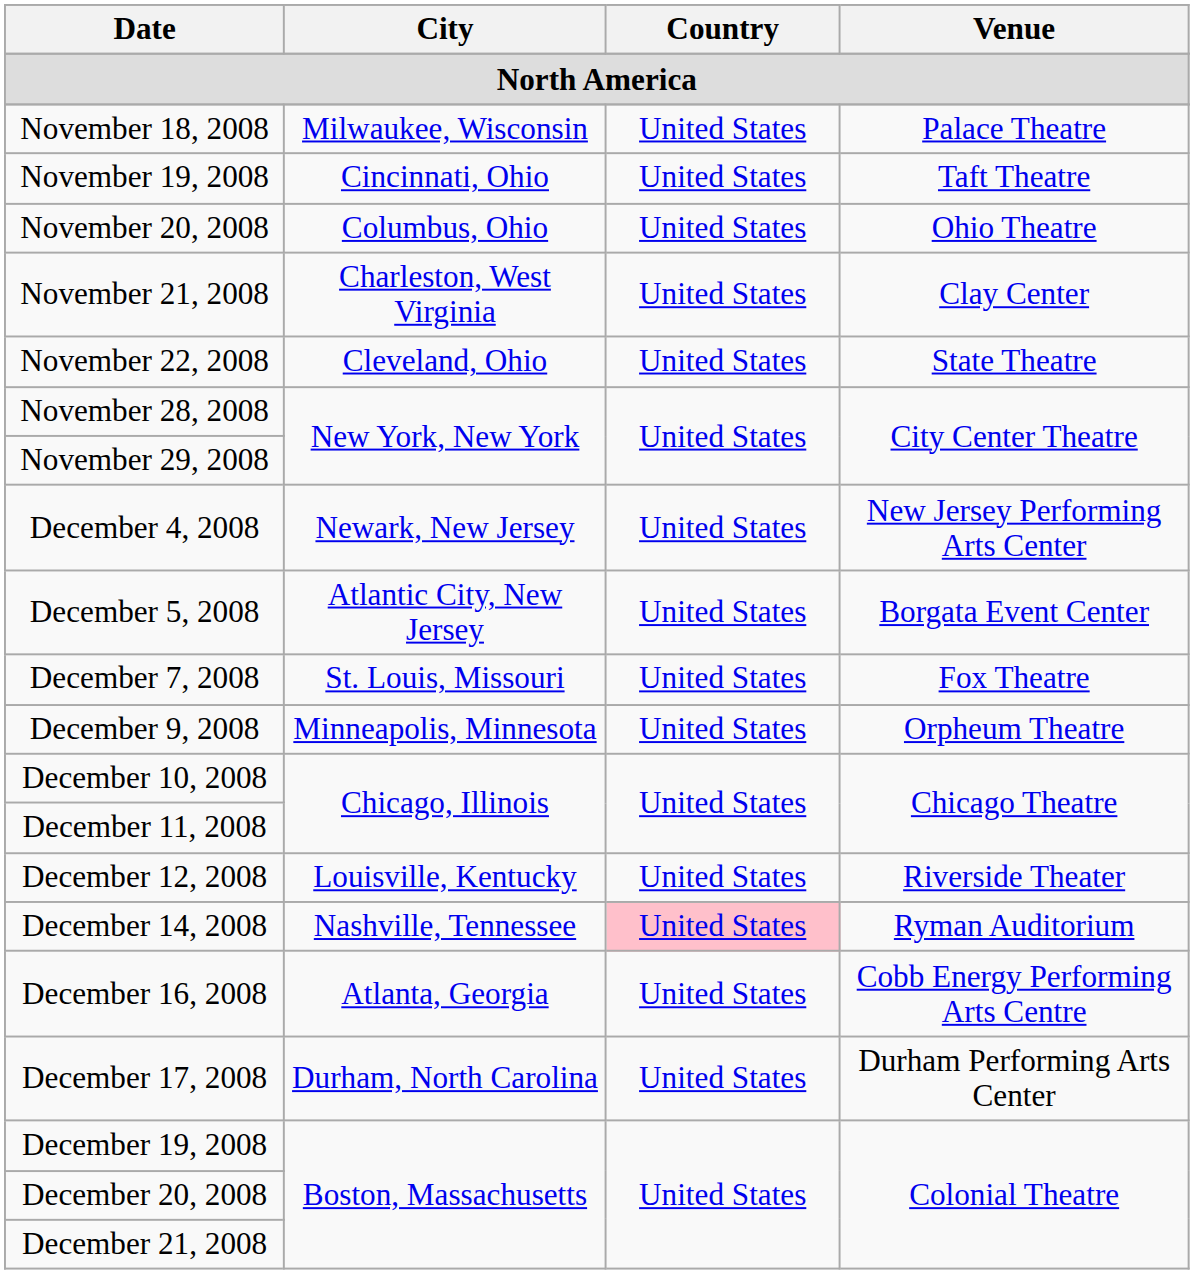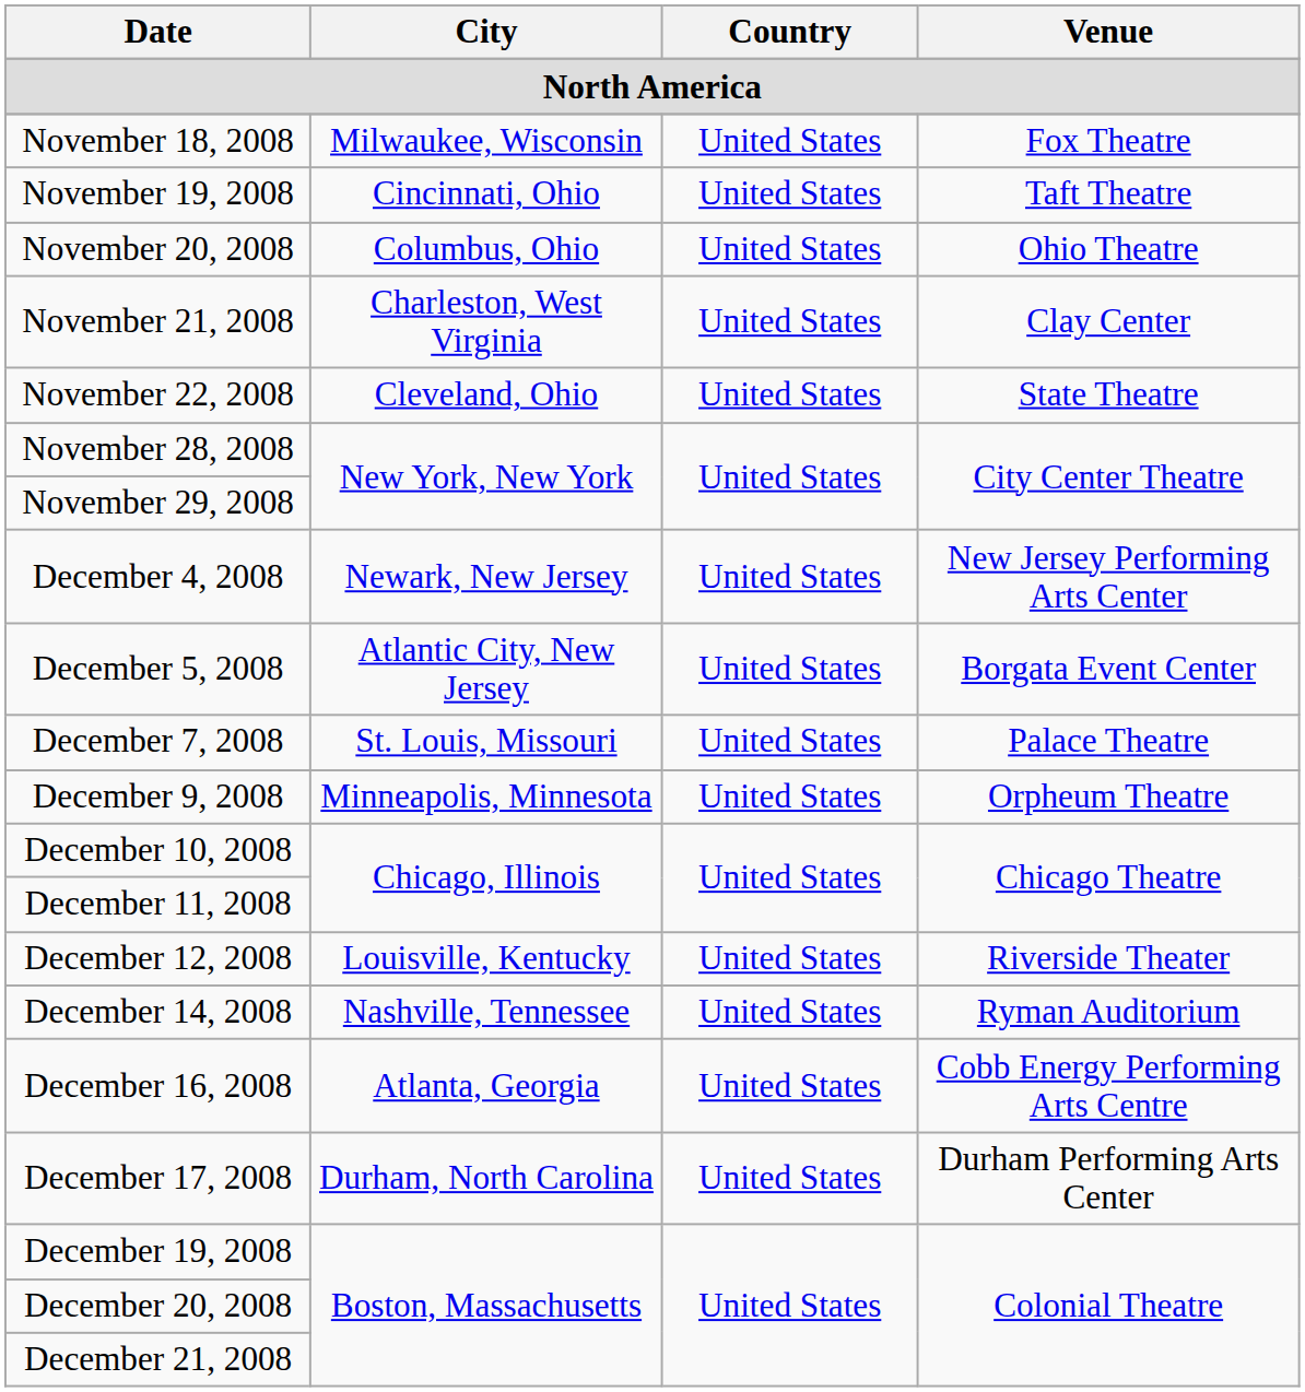November 18, 2008 | Venue: Palace Theatre -> Fox Theatre
December 7, 2008 | Venue: Fox Theatre -> Palace Theatre
December 14, 2008 | Country: pink background -> no background
